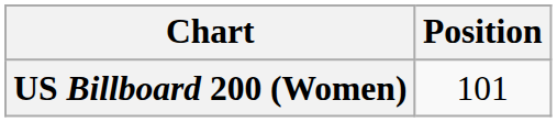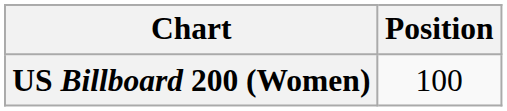US Billboard 200 (Women) | Position: 101 -> 100
